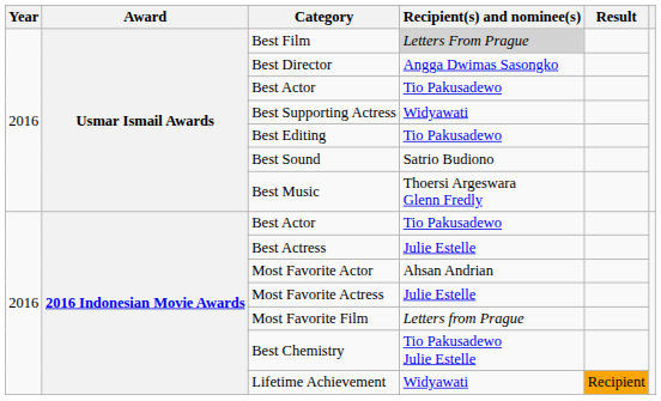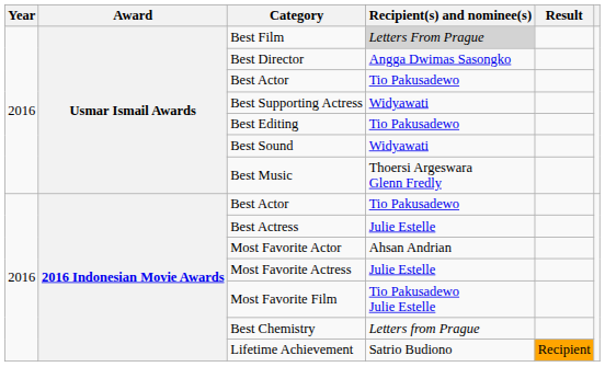Best Sound | Recipient(s) and nominee(s): Satrio Budiono -> Widyawati
Most Favorite Film | Recipient(s) and nominee(s): Letters from Prague -> Tio Pakusadewo Julie Estelle
Best Chemistry | Recipient(s) and nominee(s): Tio Pakusadewo Julie Estelle -> Letters from Prague
Lifetime Achievement | Recipient(s) and nominee(s): Widyawati -> Satrio Budiono
